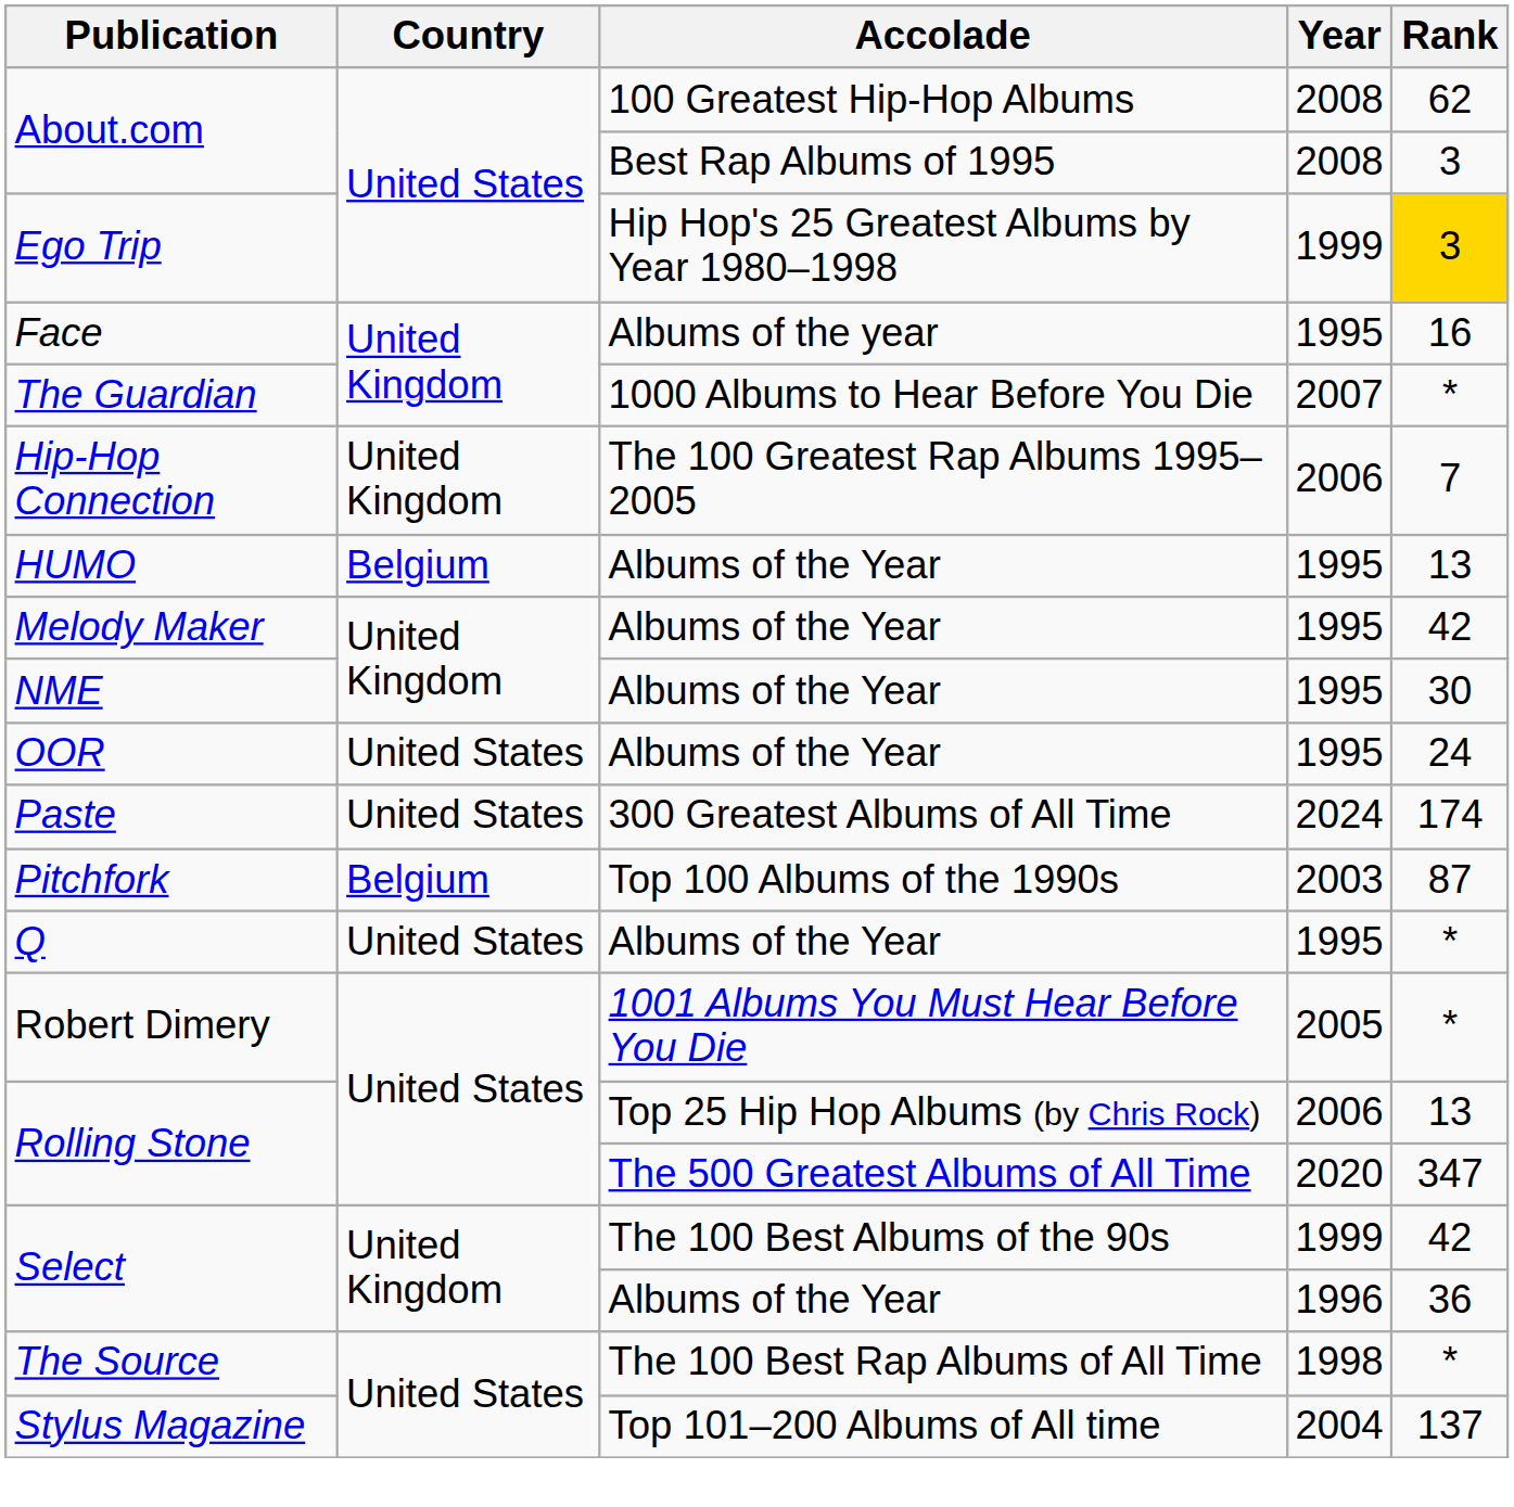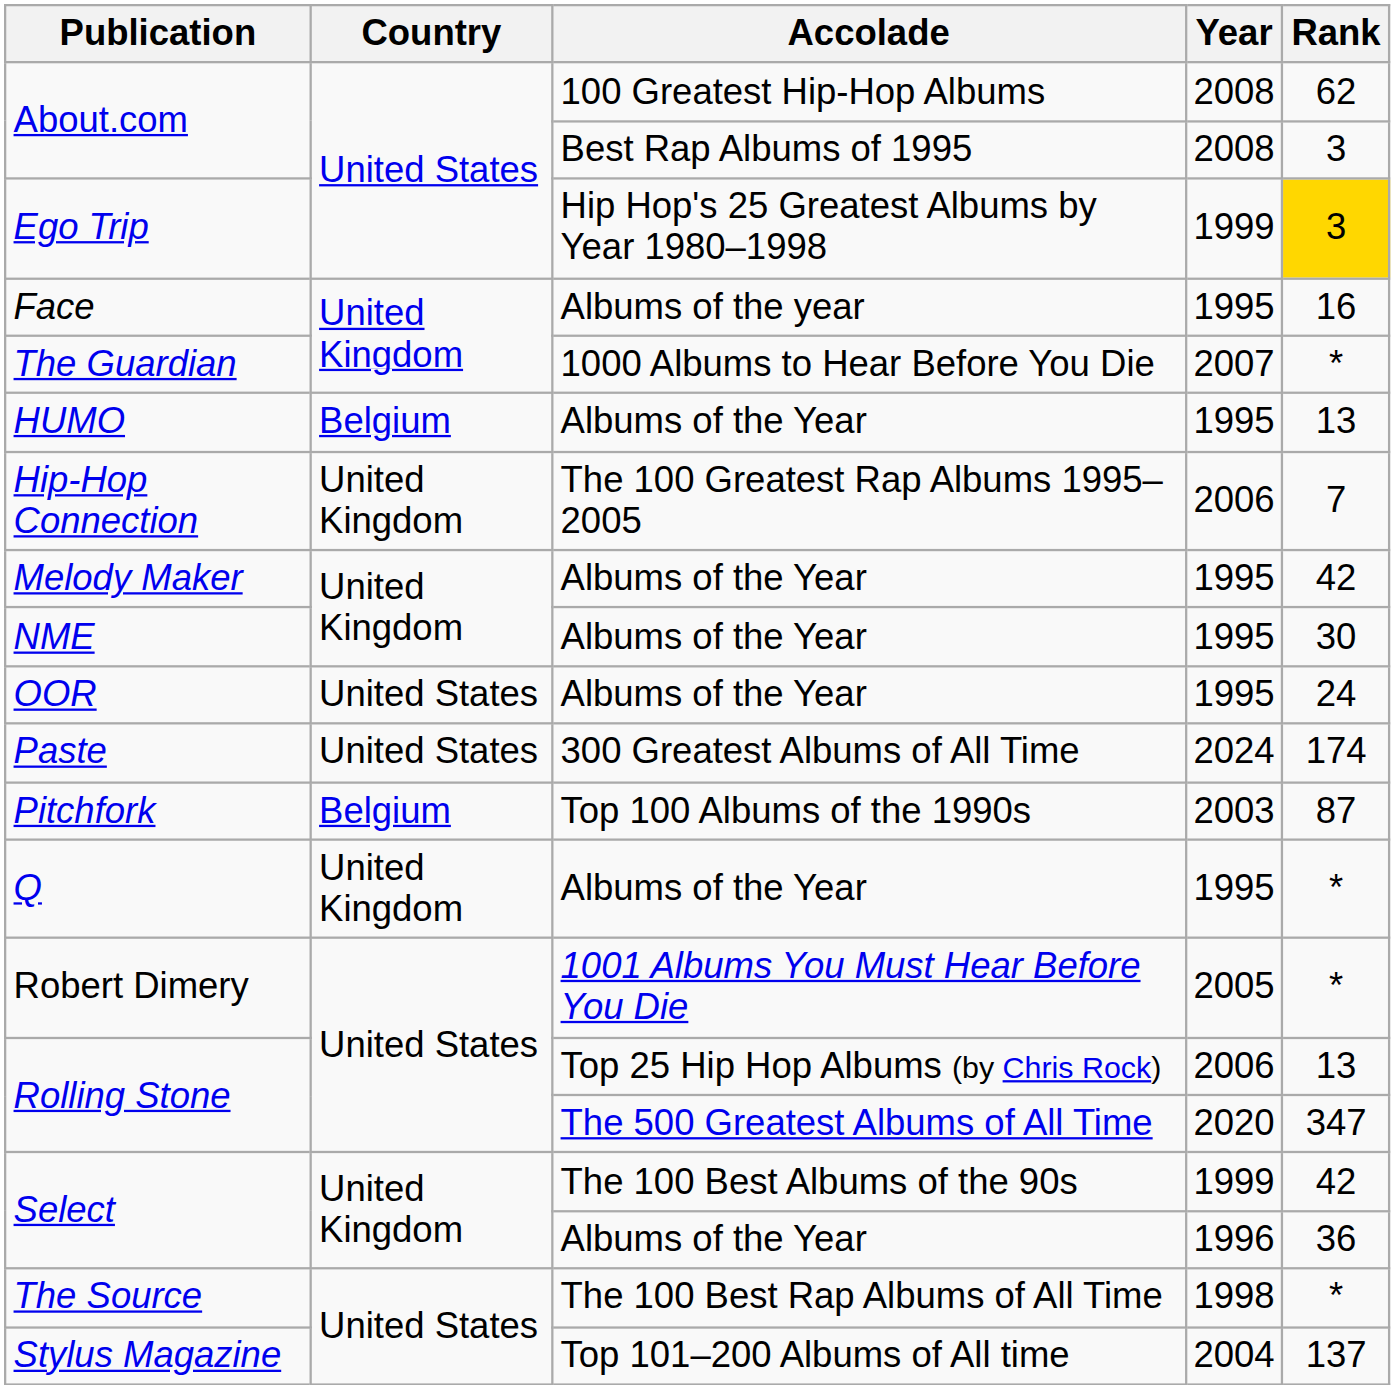rows swapped: Hip-Hop Connection <-> HUMO
Q | Country: United States -> United Kingdom
